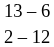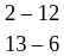rows swapped: 13 – 6 <-> 2 – 12
